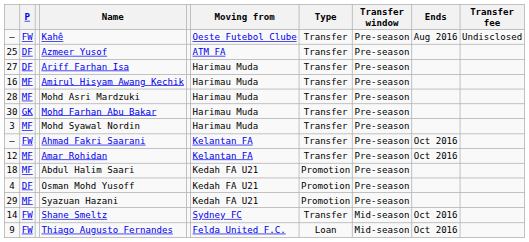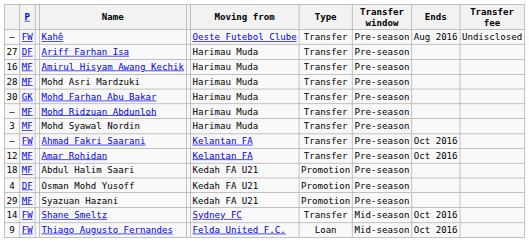- row: 25 | DF | Azmeer Yusof | ATM FA | Transfer | Pre-season
+ row: — | MF | Mohd Ridzuan Abdunloh | Harimau Muda | Transfer | Pre-season
